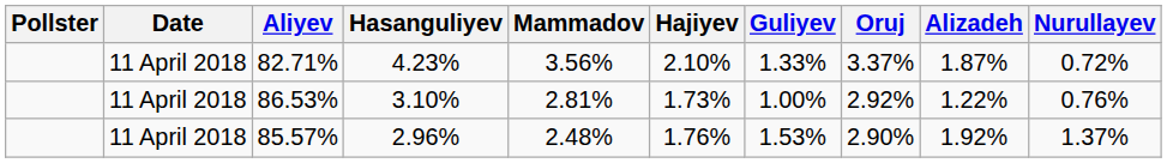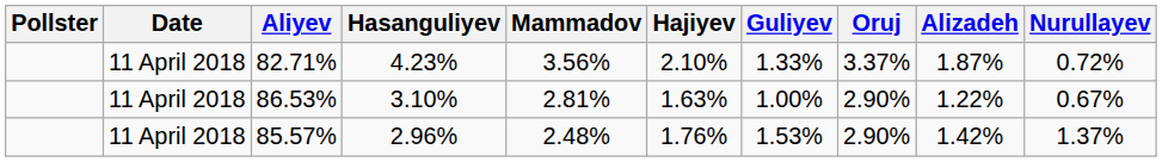86.53% | Hajiyev: 1.73% -> 1.63%
86.53% | Oruj: 2.92% -> 2.90%
86.53% | Nurullayev: 0.76% -> 0.67%
85.57% | Alizadeh: 1.92% -> 1.42%
